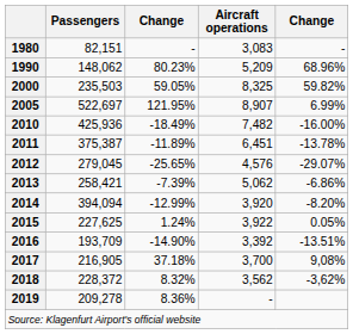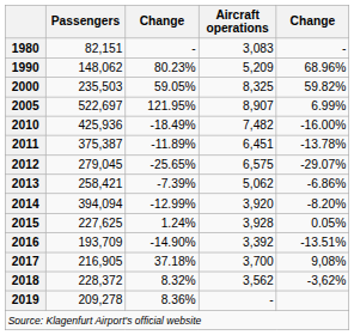2012 | Aircraft operations: 4,576 -> 6,575
2015 | Aircraft operations: 3,922 -> 3,928
